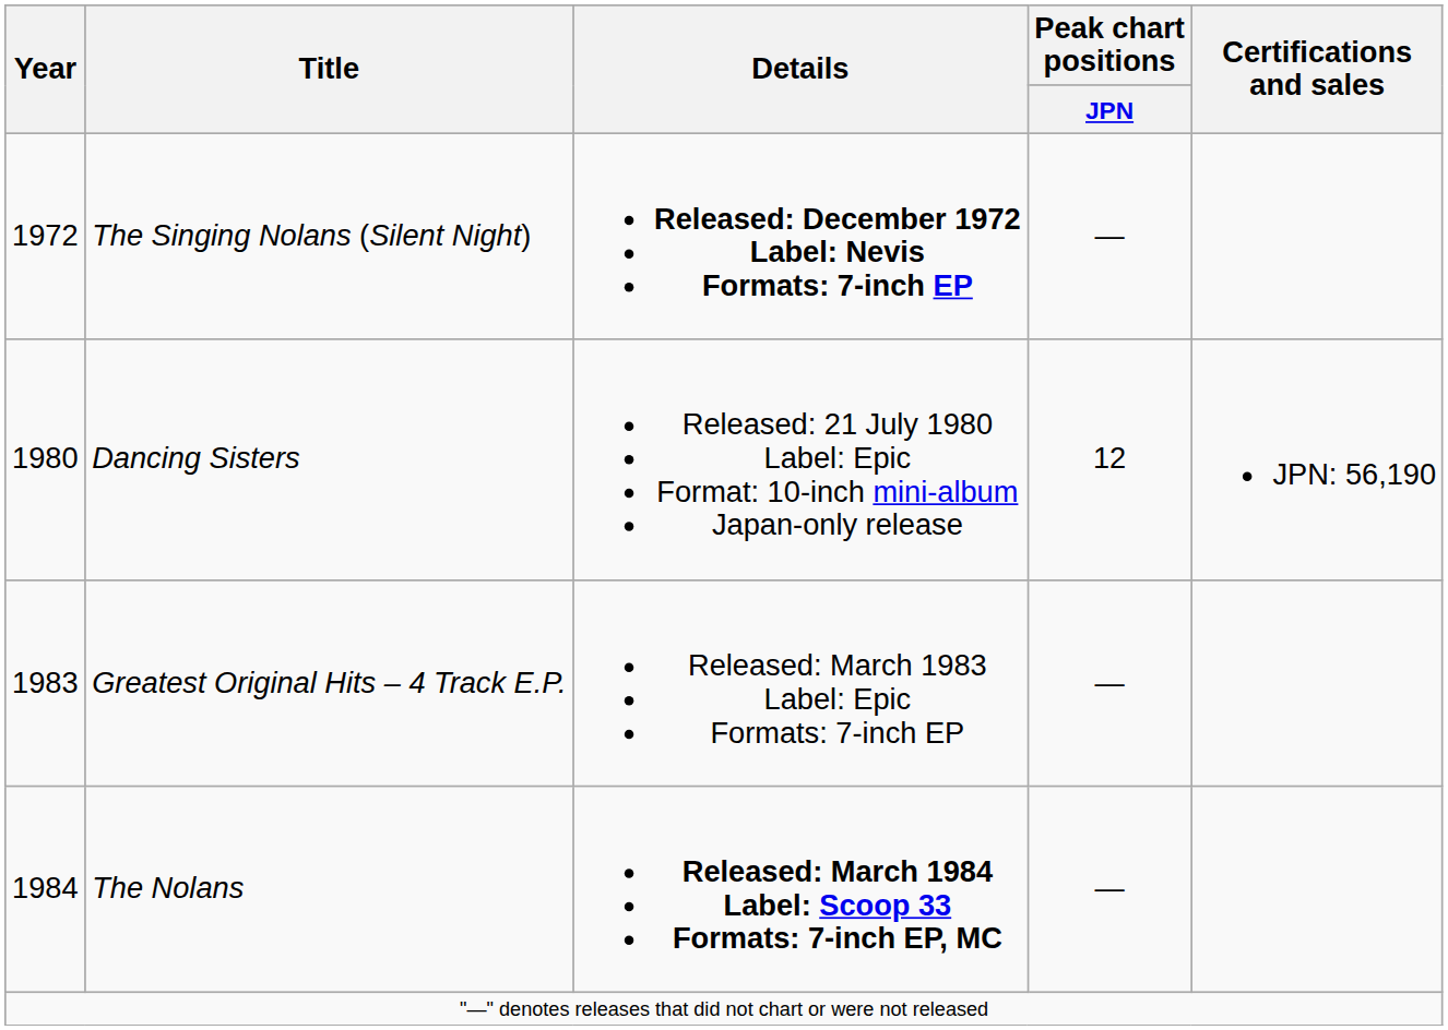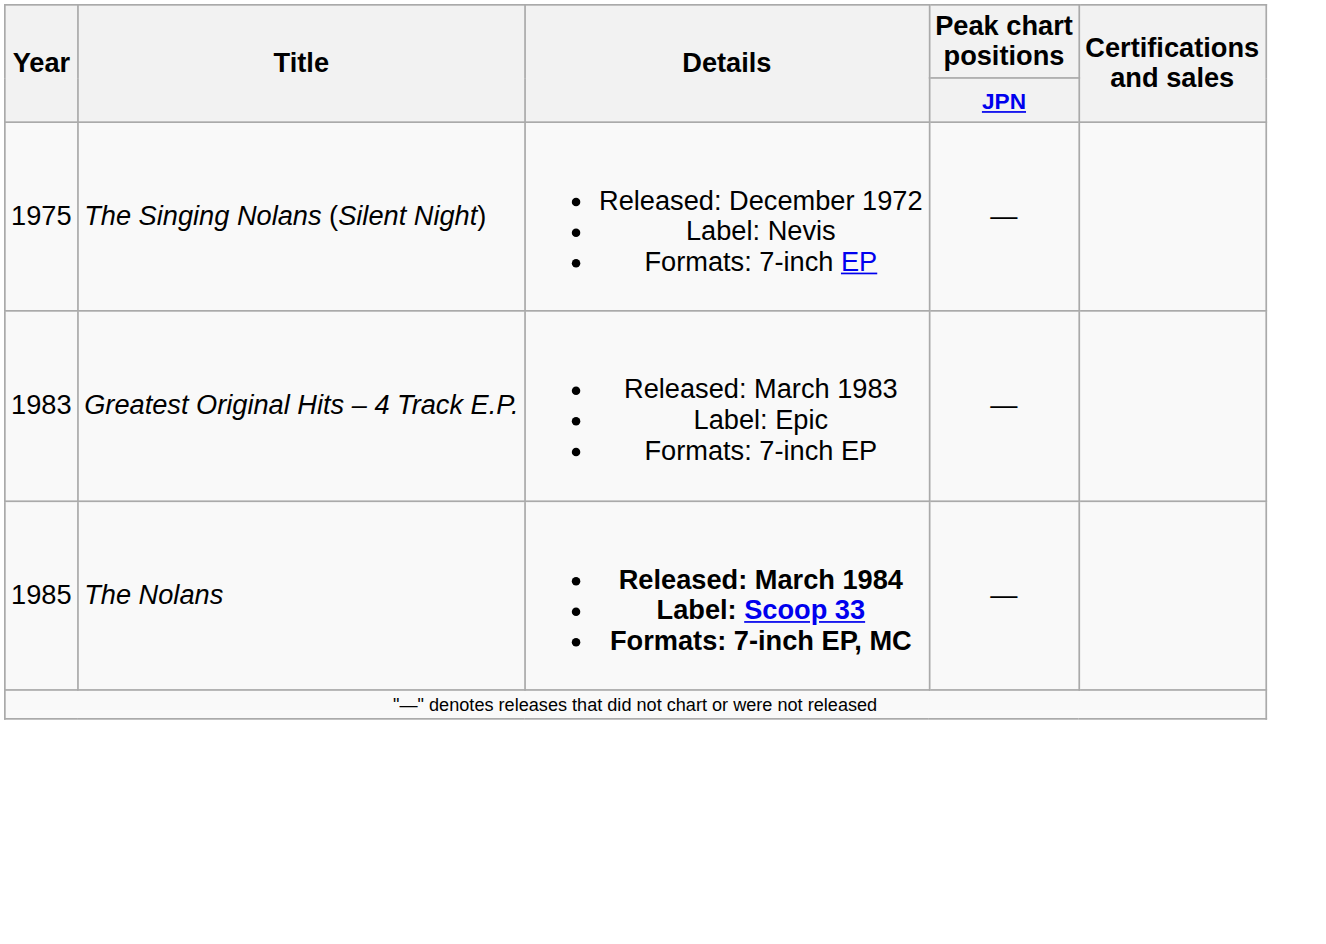The Singing Nolans (Silent Night) | Year: 1972 -> 1975
The Singing Nolans (Silent Night) | Details: bold -> normal
- row: 1980 | Dancing Sisters | Released: 21 July 1980 Label: Epic Format: 10-inch mini-album Japan-only release | 12 | JPN: 56,190
The Nolans | Year: 1984 -> 1985
